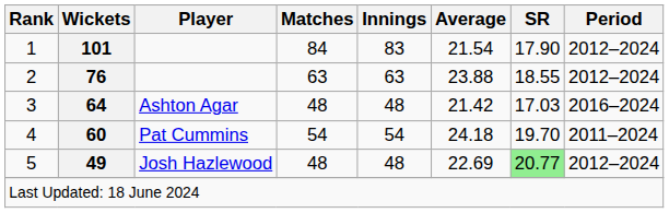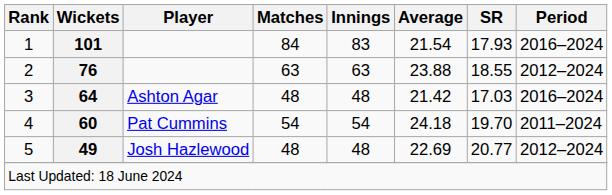1 | SR: 17.90 -> 17.93
1 | Period: 2012–2024 -> 2016–2024
5 | SR: lightgreen background -> no background
